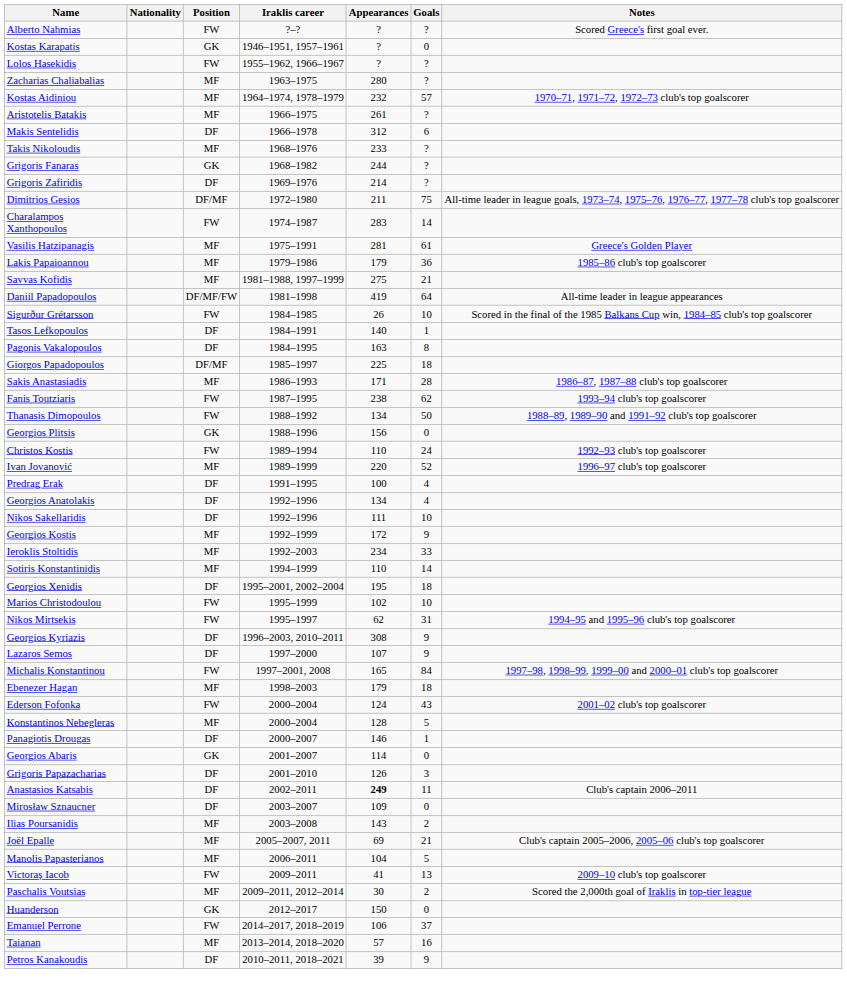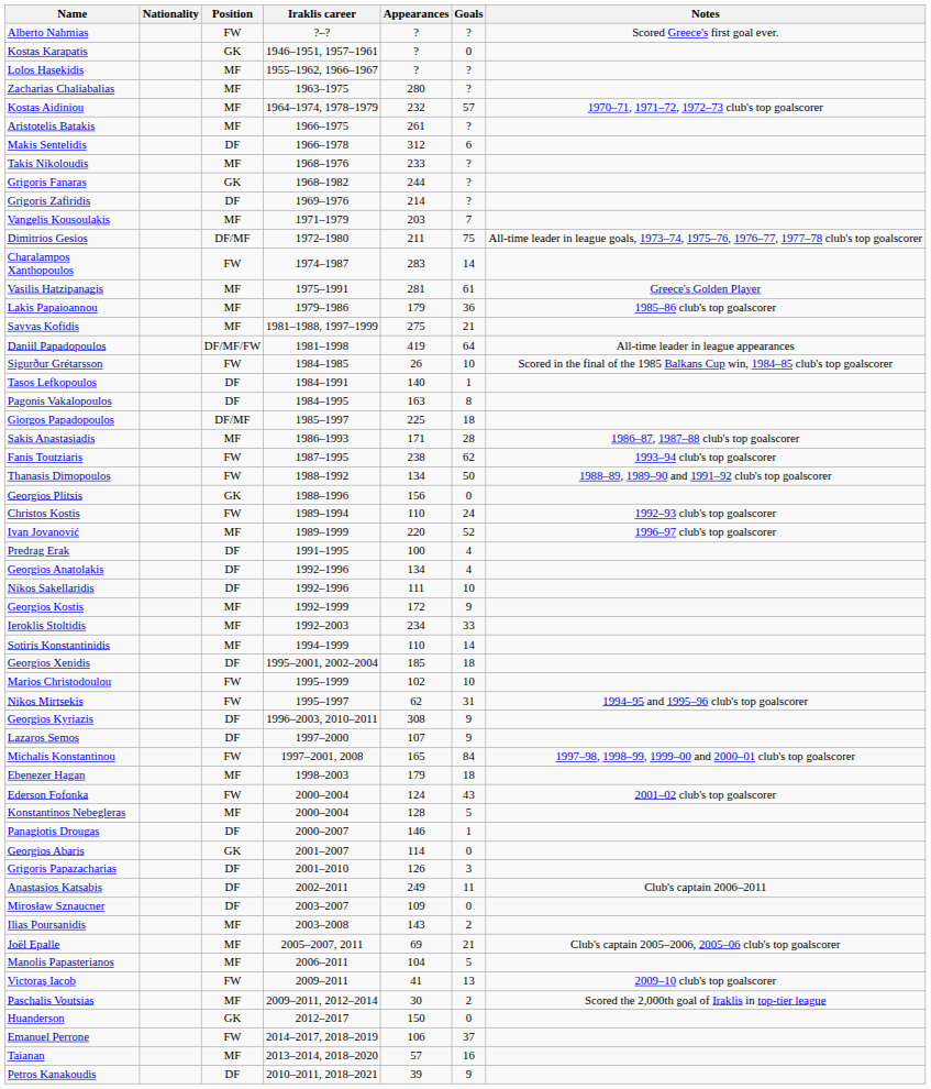Lolos Hasekidis | Position: FW -> MF
+ row: Vangelis Kousoulakis | MF | 1971–1979 | 203 | 7
Georgios Xenidis | Appearances: 195 -> 185
Anastasios Katsabis | Appearances: bold -> normal
